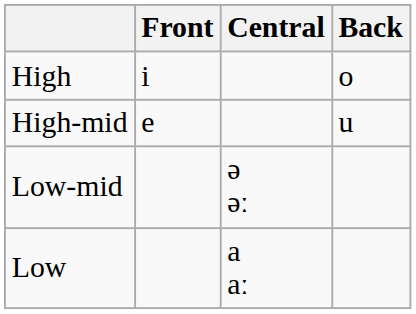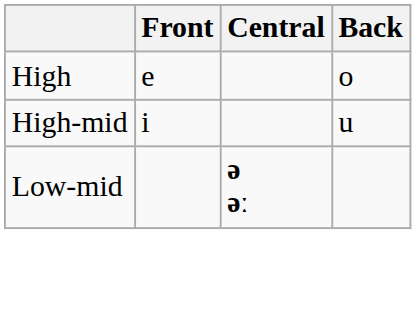High | Front: i -> e
High-mid | Front: e -> i
Low-mid | Central: normal -> bold
- row: Low | a aː
